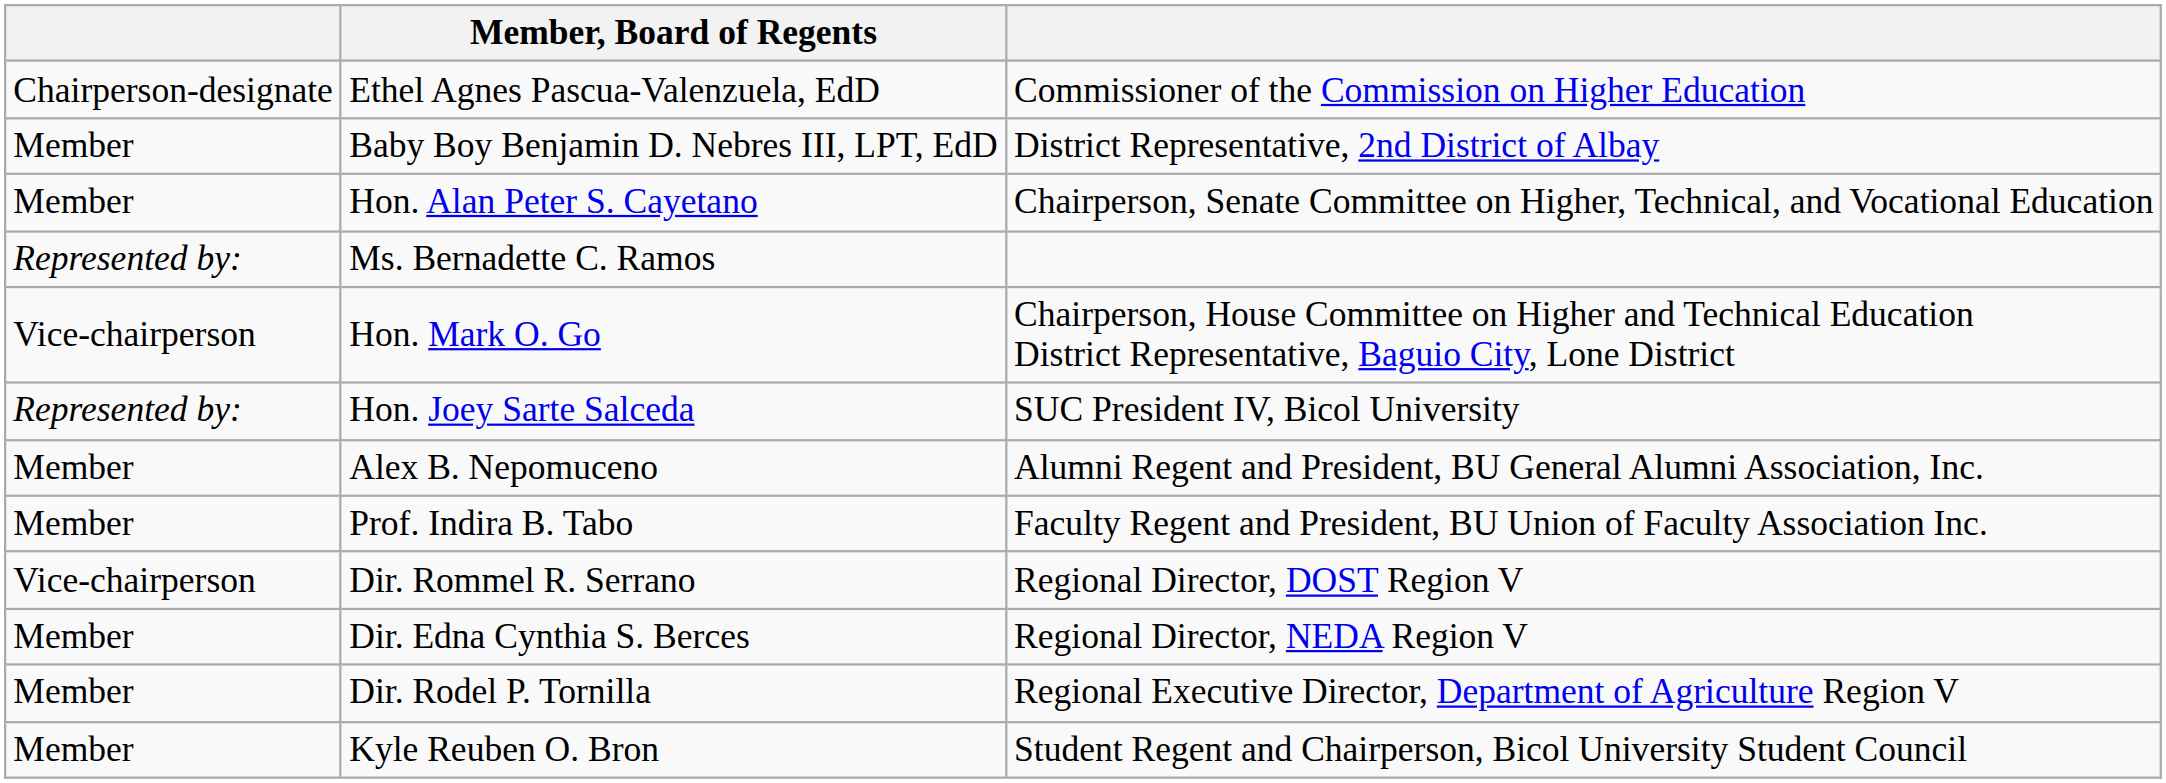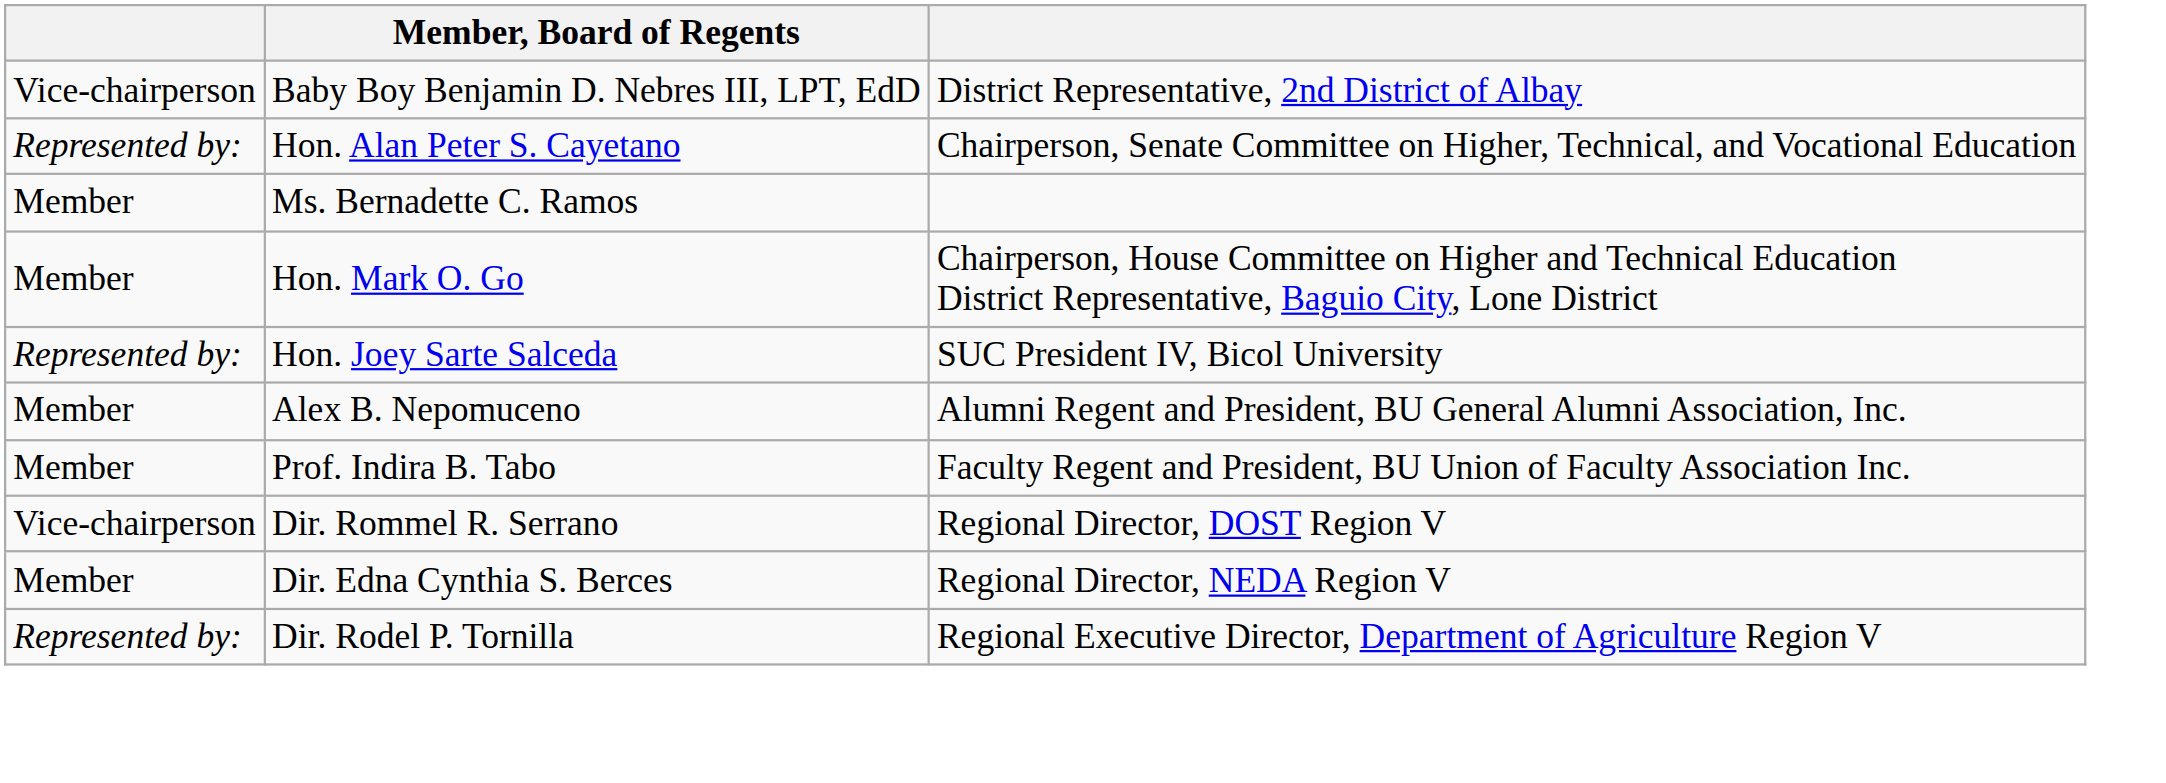- row: Chairperson-designate | Ethel Agnes Pascua-Valenzuela, EdD | Commissioner of the Commission on Higher Education
Baby Boy Benjamin D. Nebres III, LPT, EdD | column 1: Member -> Vice-chairperson
Hon. Alan Peter S. Cayetano | column 1: Member -> Represented by:
Ms. Bernadette C. Ramos | column 1: Represented by: -> Member
Hon. Mark O. Go | column 1: Vice-chairperson -> Member
Dir. Rodel P. Tornilla | column 1: Member -> Represented by:
- row: Member | Kyle Reuben O. Bron | Student Regent and Chairperson, Bicol University Student Council
